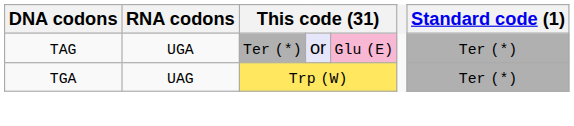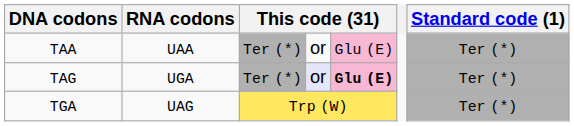+ row: TAA | UAA | Ter (*) | or | Glu (E) | Ter (*)
TAG | column 5: normal -> bold
